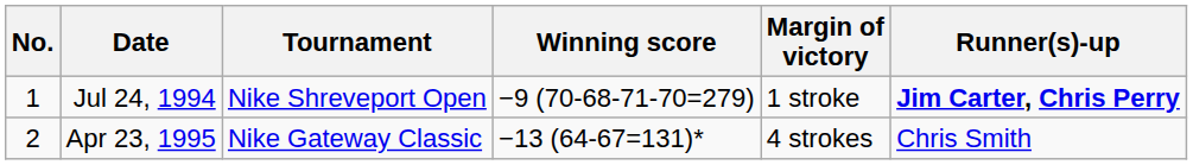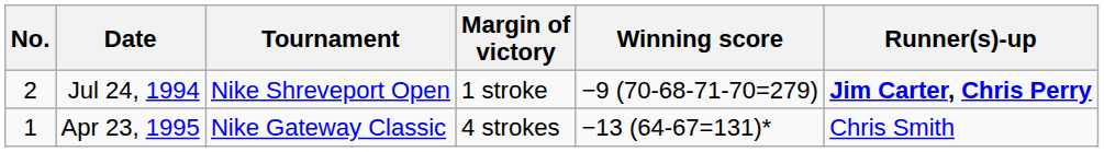columns swapped: Winning score <-> Margin of victory
Jul 24, 1994 | No.: 1 -> 2
Apr 23, 1995 | No.: 2 -> 1
